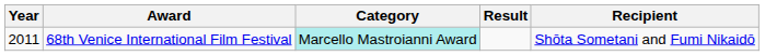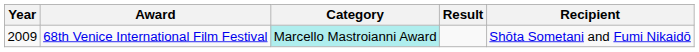68th Venice International Film Festival | Year: 2011 -> 2009
